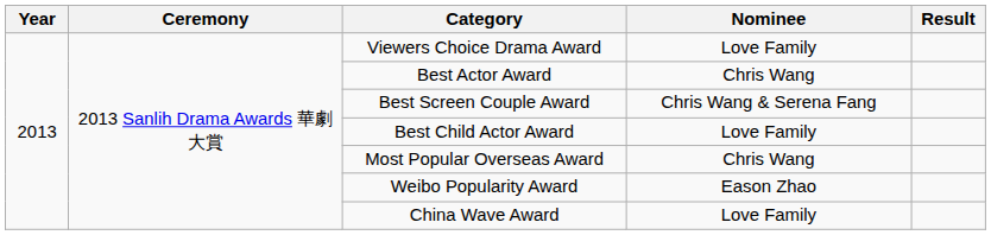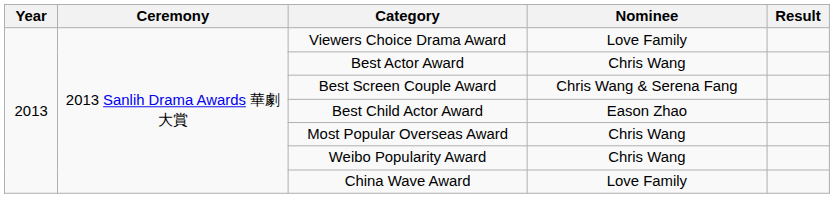Best Child Actor Award | Nominee: Love Family -> Eason Zhao
Weibo Popularity Award | Nominee: Eason Zhao -> Chris Wang
